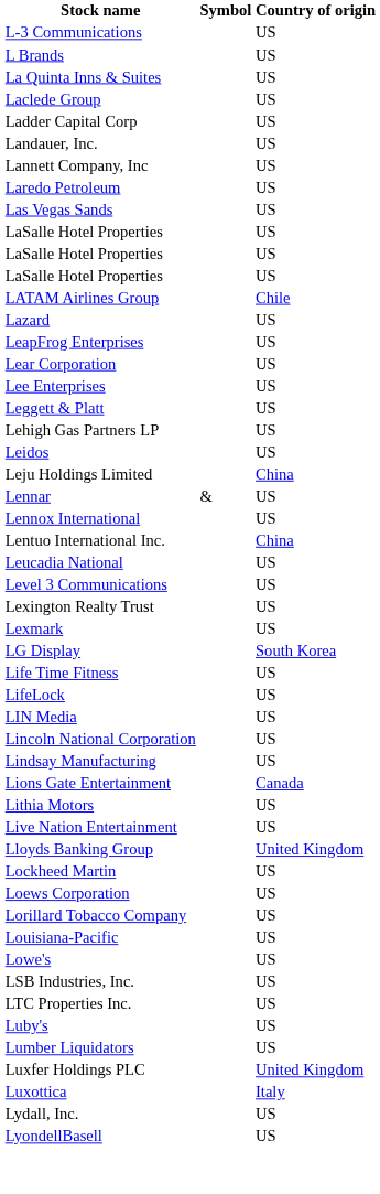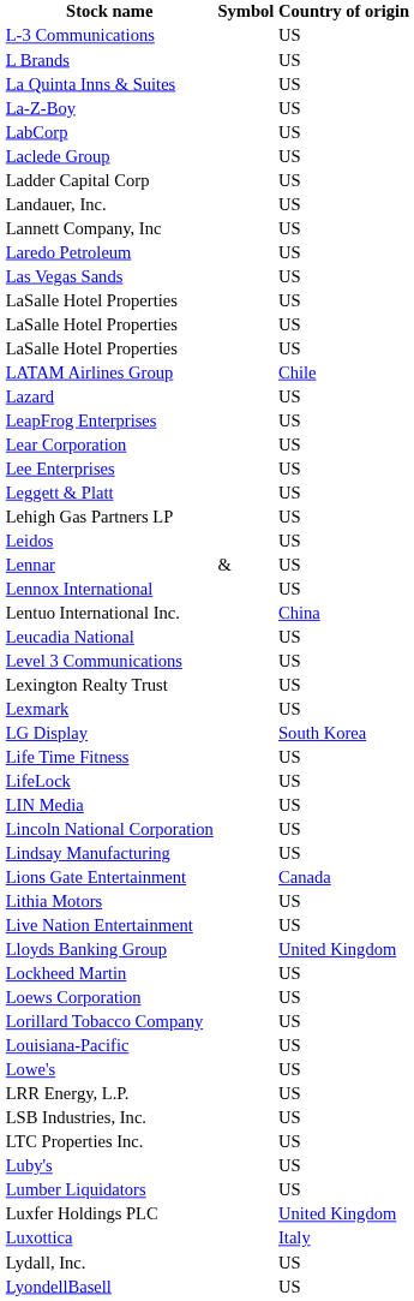+ row: La-Z-Boy | US
+ row: LabCorp | US
- row: Leju Holdings Limited | China
+ row: LRR Energy, L.P. | US
